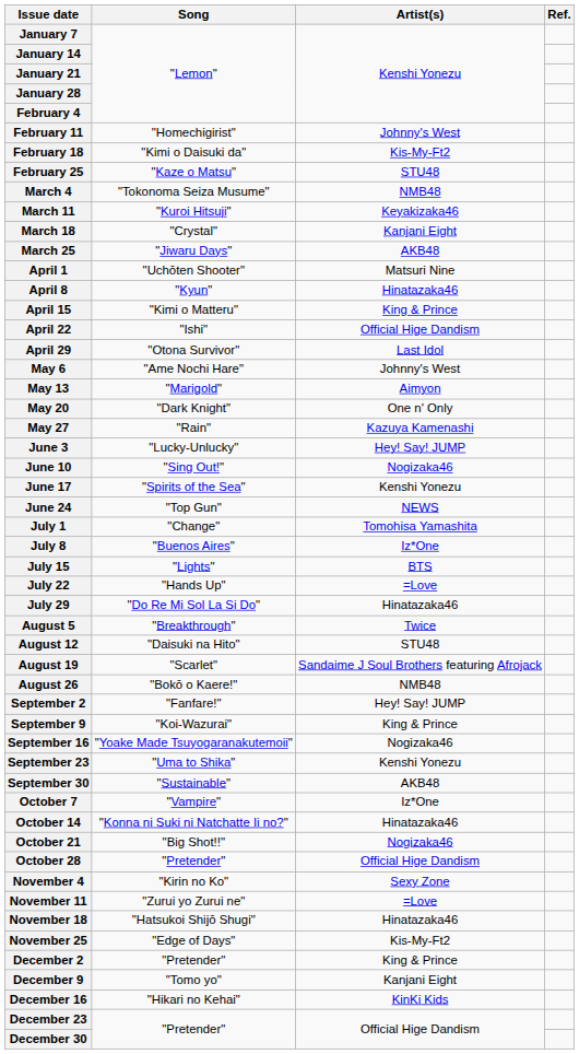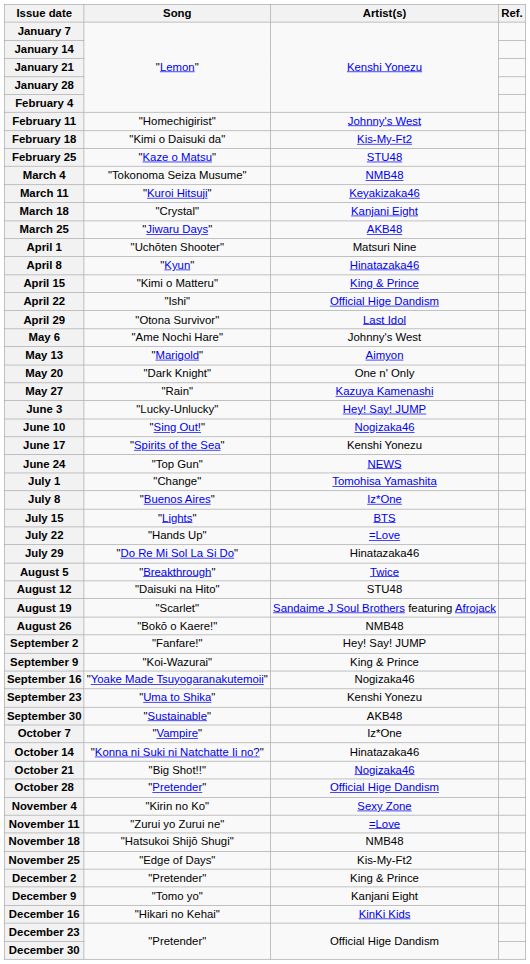November 18 | Artist(s): Hinatazaka46 -> NMB48
